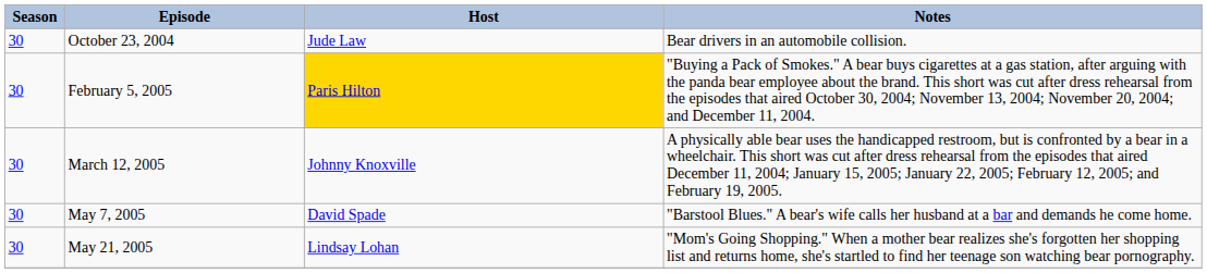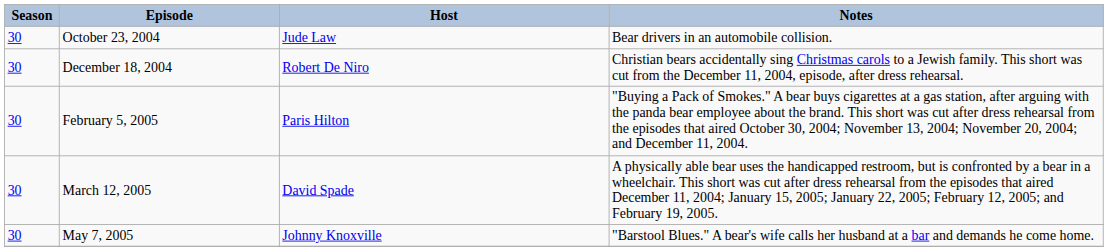+ row: 30 | December 18, 2004 | Robert De Niro | Christian bears accidentally sing Christmas carols to a Jewish family. This short was cut from the December 11, 2004, episode, after dress rehearsal.
February 5, 2005 | Host: gold background -> no background
March 12, 2005 | Host: Johnny Knoxville -> David Spade
May 7, 2005 | Host: David Spade -> Johnny Knoxville
- row: 30 | May 21, 2005 | Lindsay Lohan | "Mom's Going Shopping." When a mother bear realizes she's forgotten her shopping list and returns home, she's startled to find her teenage son watching bear pornography.
